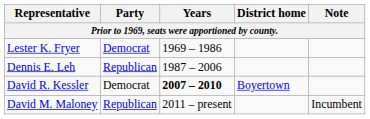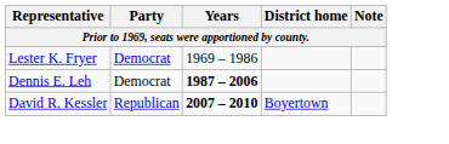Dennis E. Leh | Party: Republican -> Democrat
Dennis E. Leh | Years: normal -> bold
David R. Kessler | Party: Democrat -> Republican
- row: David M. Maloney | Republican | 2011 – present | Incumbent
